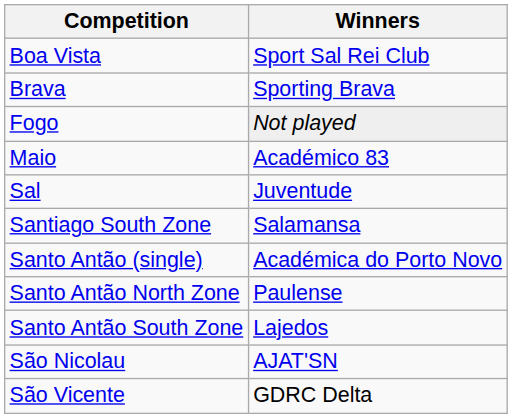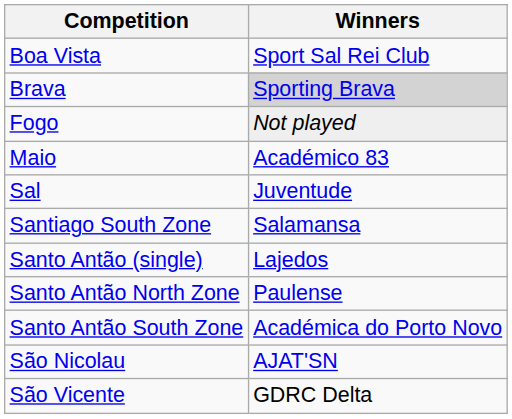Brava | Winners: no background -> lightgrey background
Santo Antão (single) | Winners: Académica do Porto Novo -> Lajedos
Santo Antão South Zone | Winners: Lajedos -> Académica do Porto Novo
